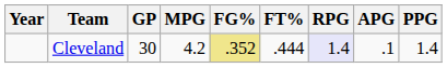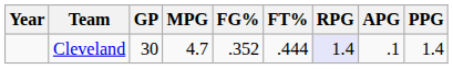Cleveland | MPG: 4.2 -> 4.7
Cleveland | FG%: khaki background -> no background
